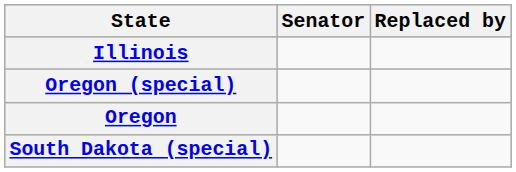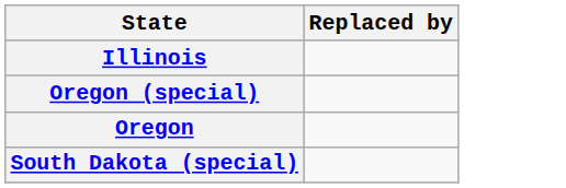- column: Senator
